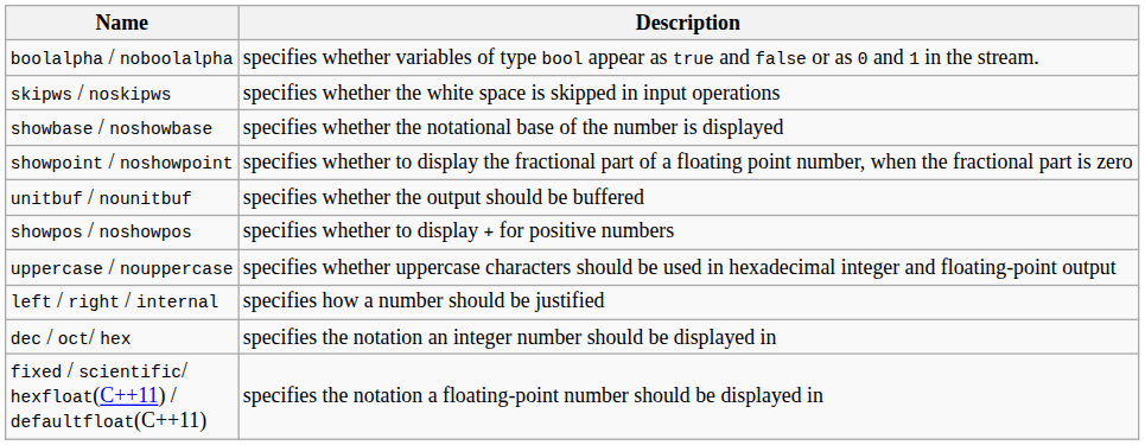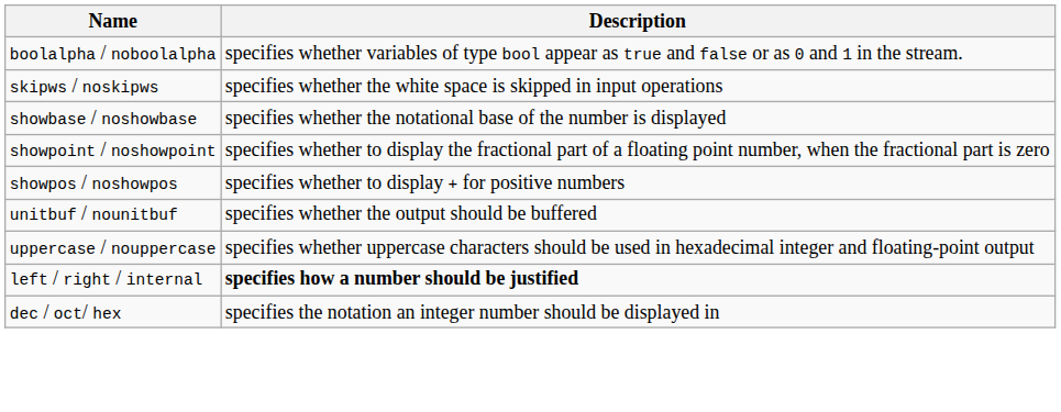rows swapped: showpos / noshowpos <-> unitbuf / nounitbuf
left / right / internal | Description: normal -> bold
- row: fixed / scientific/ hexfloat(C++11) / defaultfloat(C++11) | specifies the notation a floating-point number should be displayed in
